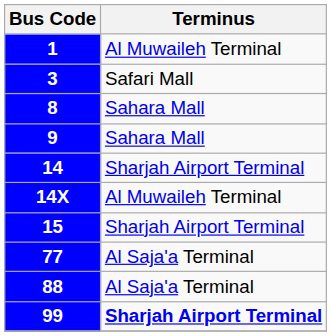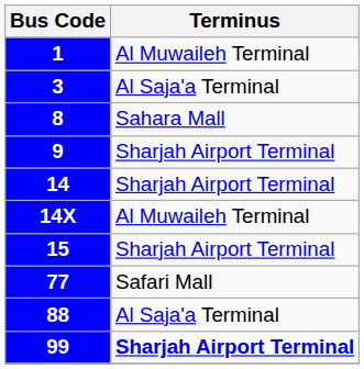3 | Terminus: Safari Mall -> Al Saja'a Terminal
9 | Terminus: Sahara Mall -> Sharjah Airport Terminal
77 | Terminus: Al Saja'a Terminal -> Safari Mall
